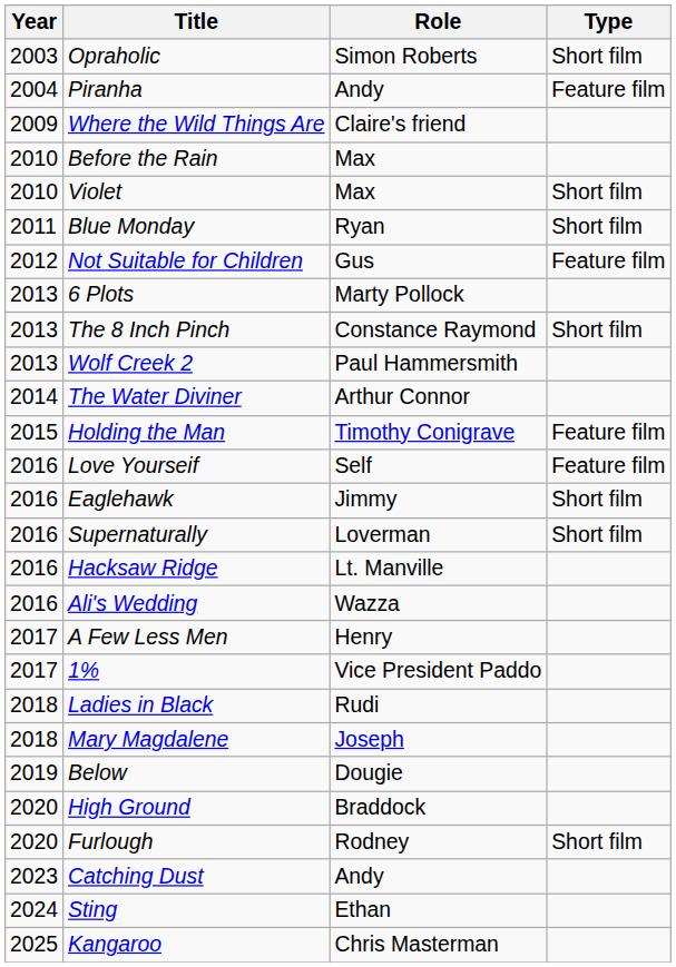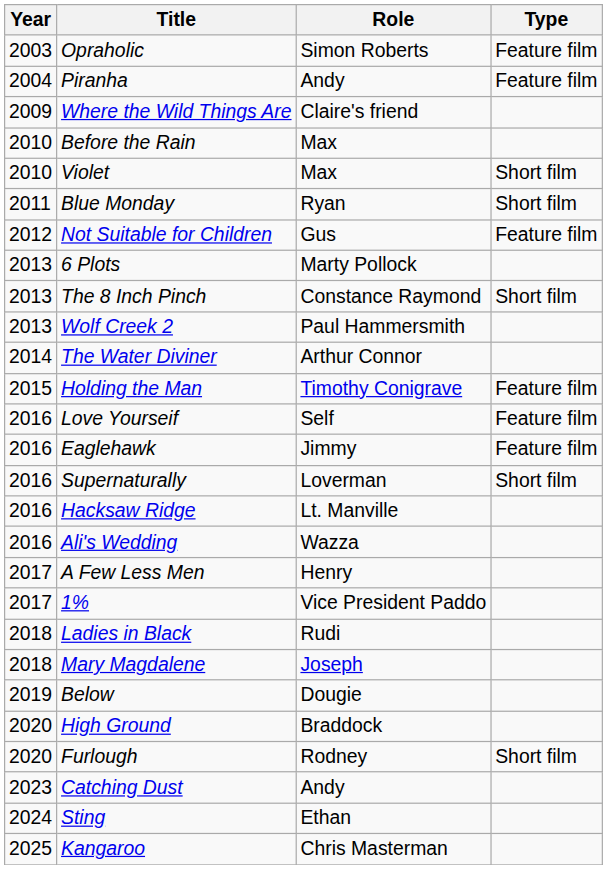Opraholic | Type: Short film -> Feature film
Eaglehawk | Type: Short film -> Feature film
